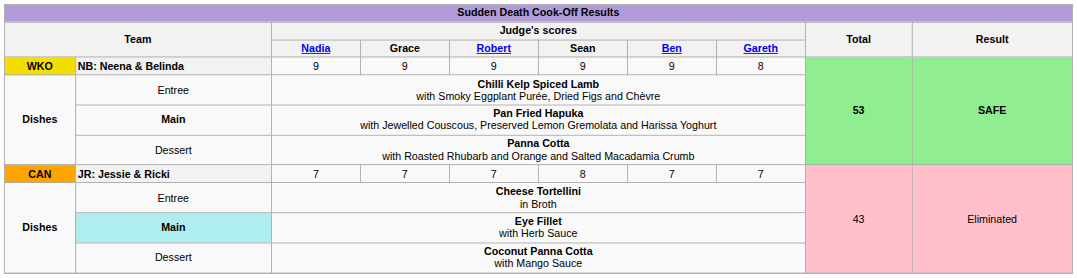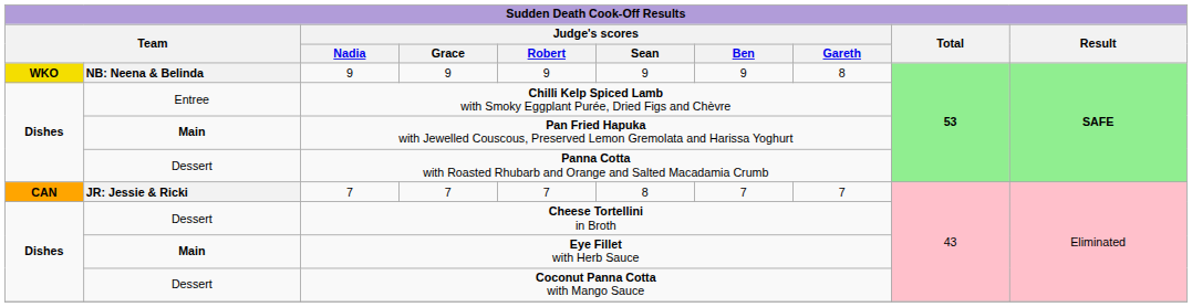Cheese Tortellini in Broth | column 2: Entree -> Dessert
Eye Fillet with Herb Sauce | column 2: paleturquoise background -> no background
